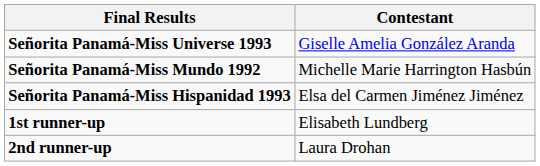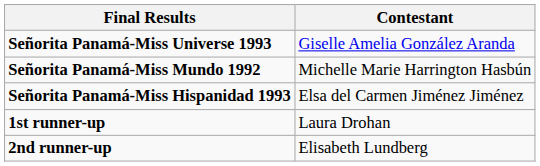1st runner-up | Contestant: Elisabeth Lundberg -> Laura Drohan
2nd runner-up | Contestant: Laura Drohan -> Elisabeth Lundberg
